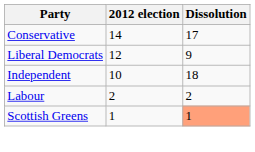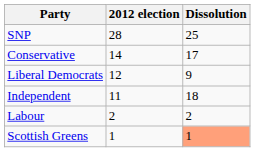+ row: SNP | 28 | 25
Independent | 2012 election: 10 -> 11
